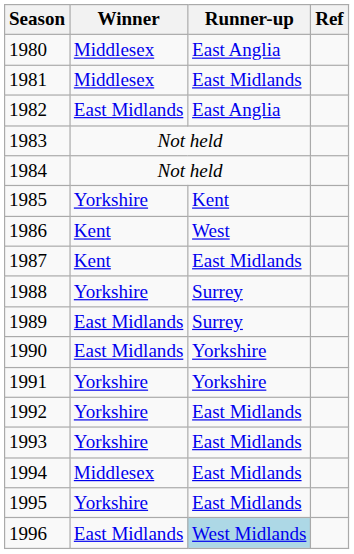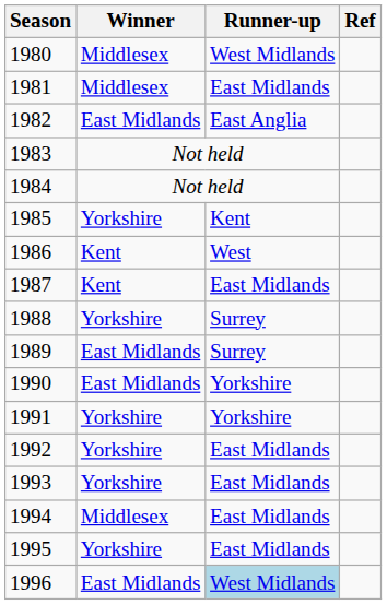1980 | Runner-up: East Anglia -> West Midlands
